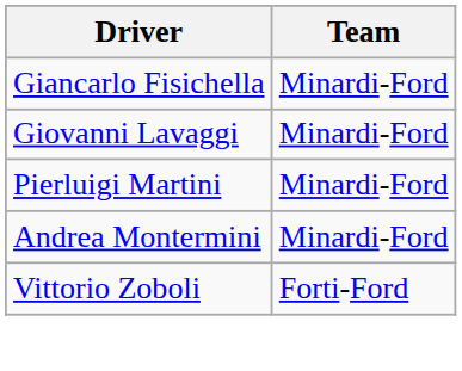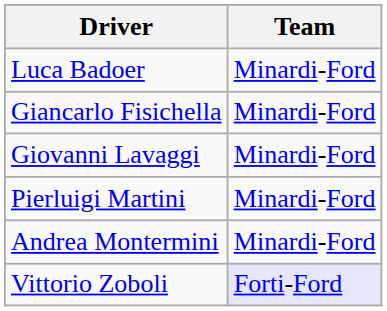+ row: Luca Badoer | Minardi-Ford
Vittorio Zoboli | Team: no background -> lavender background
